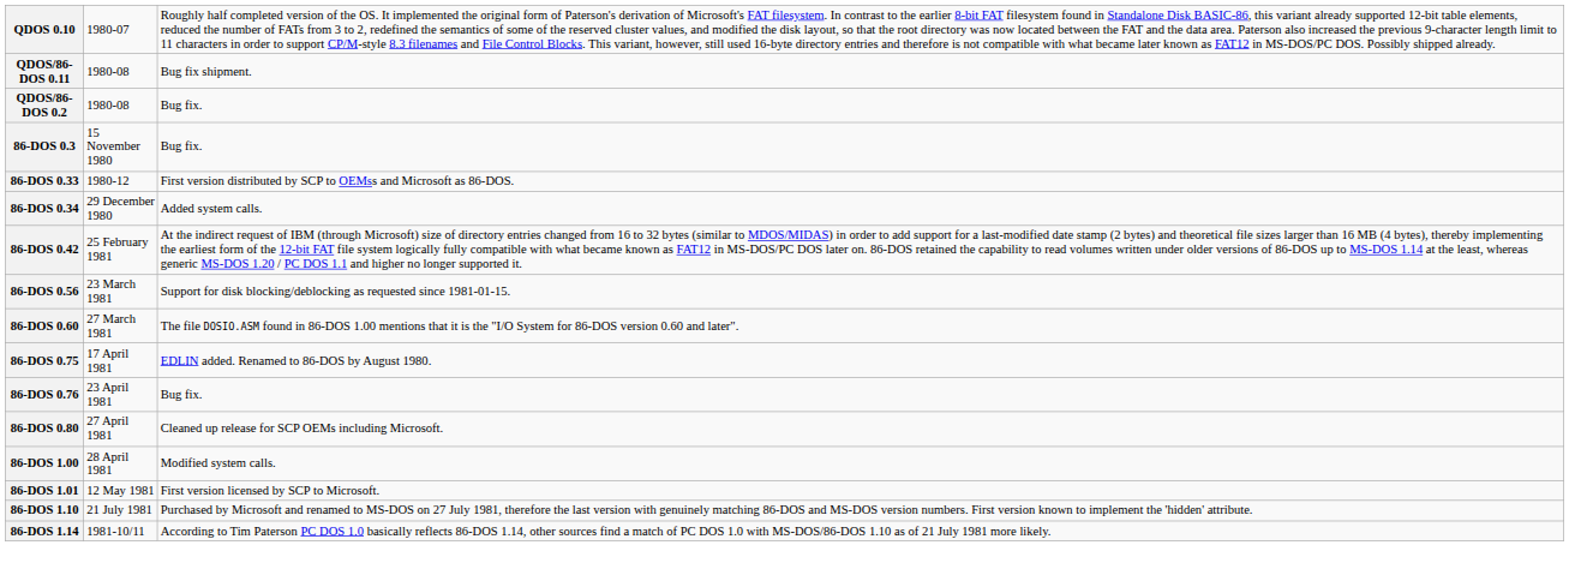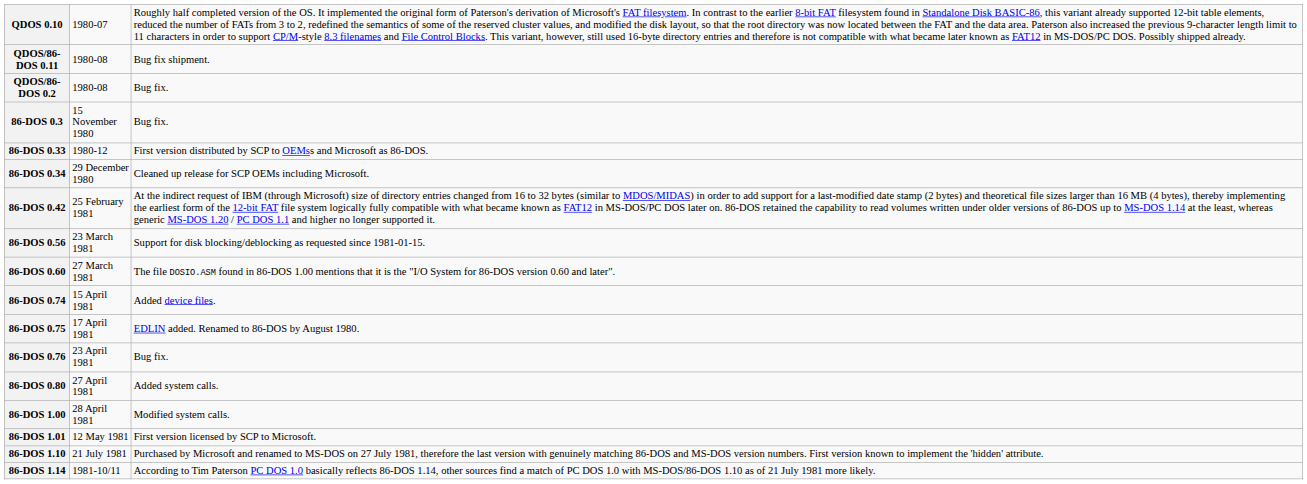86-DOS 0.34 | column 3: Added system calls. -> Cleaned up release for SCP OEMs including Microsoft.
+ row: 86-DOS 0.74 | 15 April 1981 | Added device files.
86-DOS 0.80 | column 3: Cleaned up release for SCP OEMs including Microsoft. -> Added system calls.
